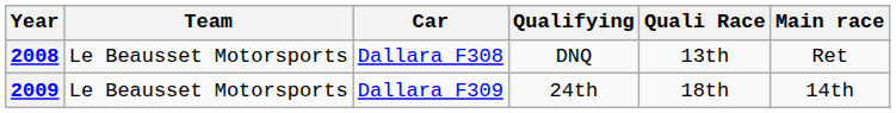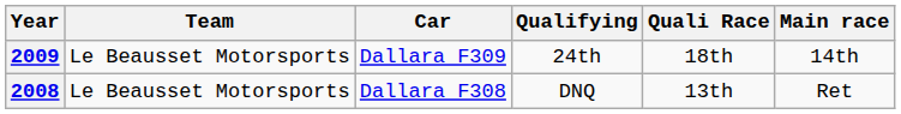rows swapped: 2008 <-> 2009
